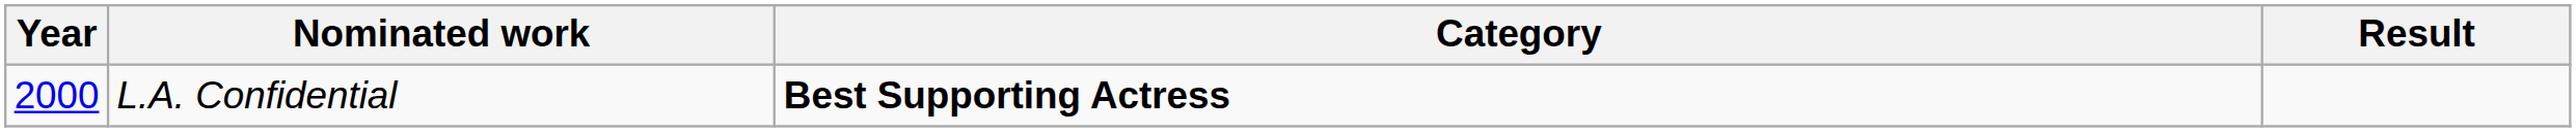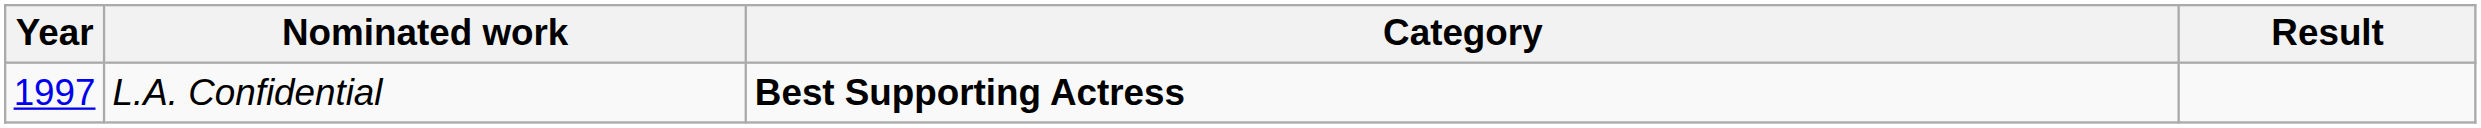L.A. Confidential | Year: 2000 -> 1997
